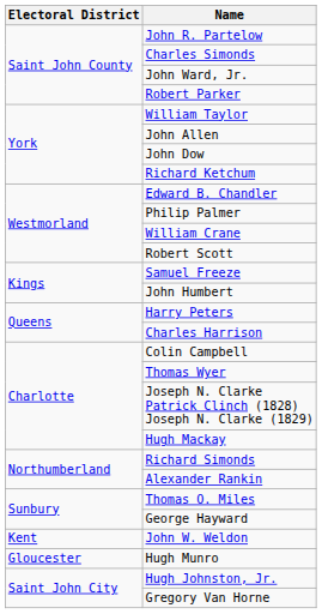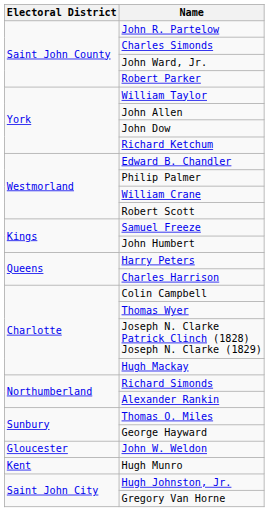John W. Weldon | Electoral District: Kent -> Gloucester
Hugh Munro | Electoral District: Gloucester -> Kent
